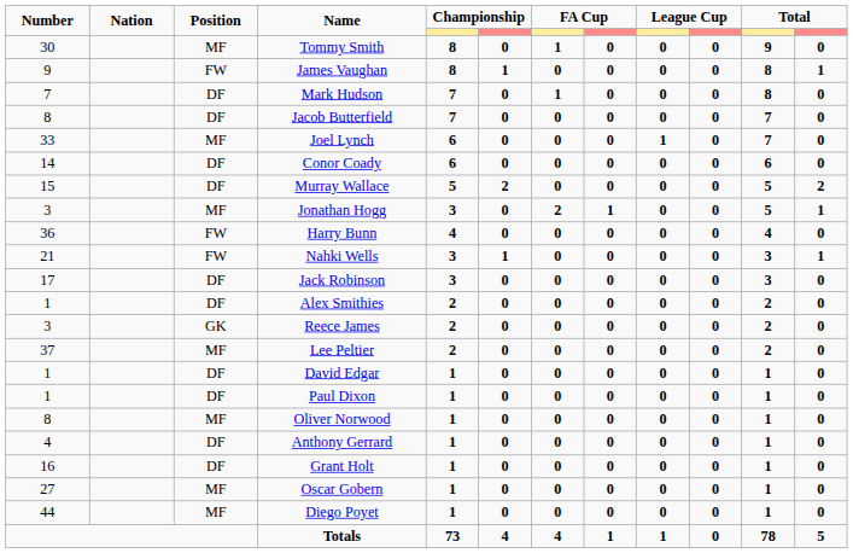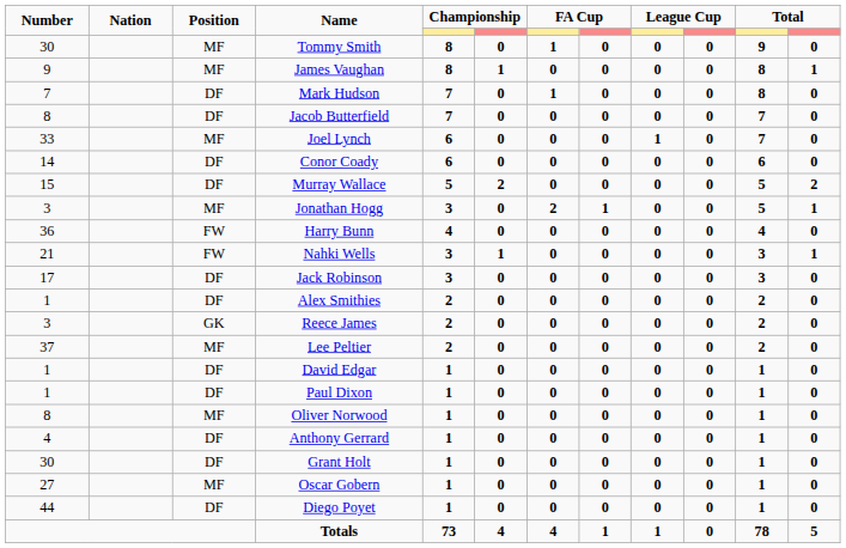James Vaughan | Position: FW -> MF
Grant Holt | Number: 16 -> 30
Diego Poyet | Position: MF -> DF
